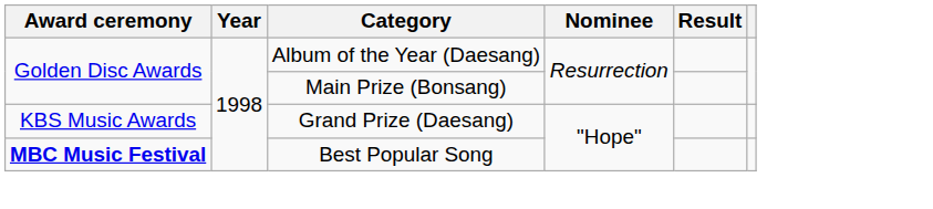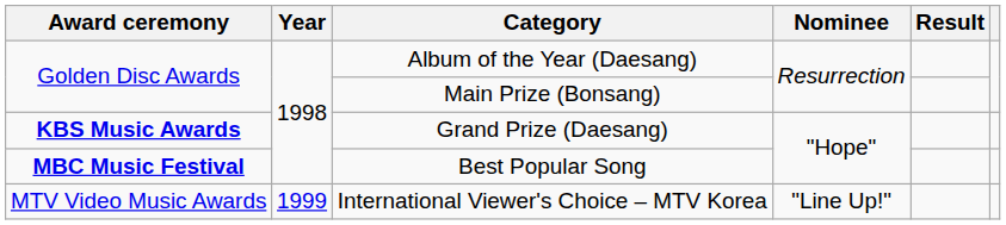Grand Prize (Daesang) | Award ceremony: normal -> bold
+ row: MTV Video Music Awards | 1999 | International Viewer's Choice – MTV Korea | "Line Up!"
